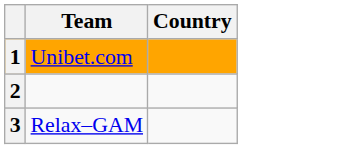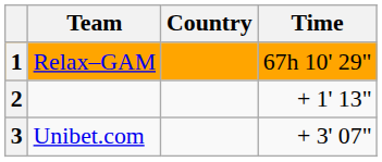+ column: Time | 67h 10' 29" | + 1' 13" | + 3' 07"
1 | Team: Unibet.com -> Relax–GAM
3 | Team: Relax–GAM -> Unibet.com
